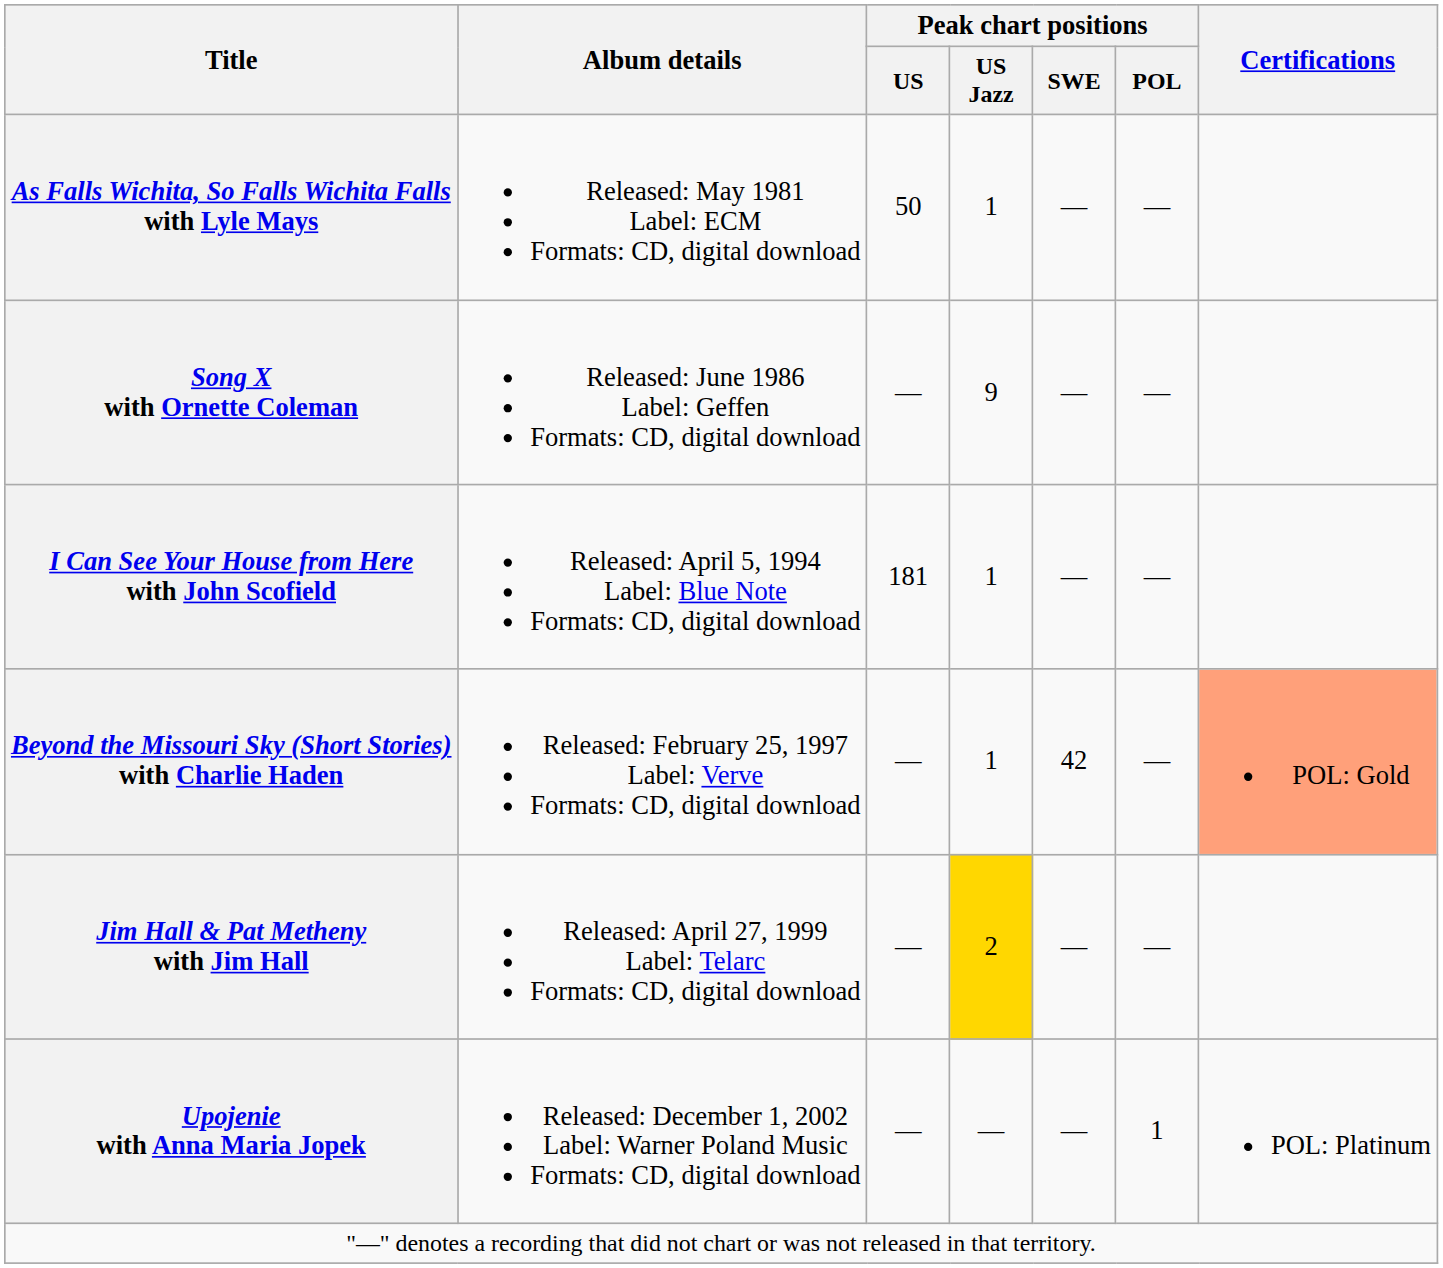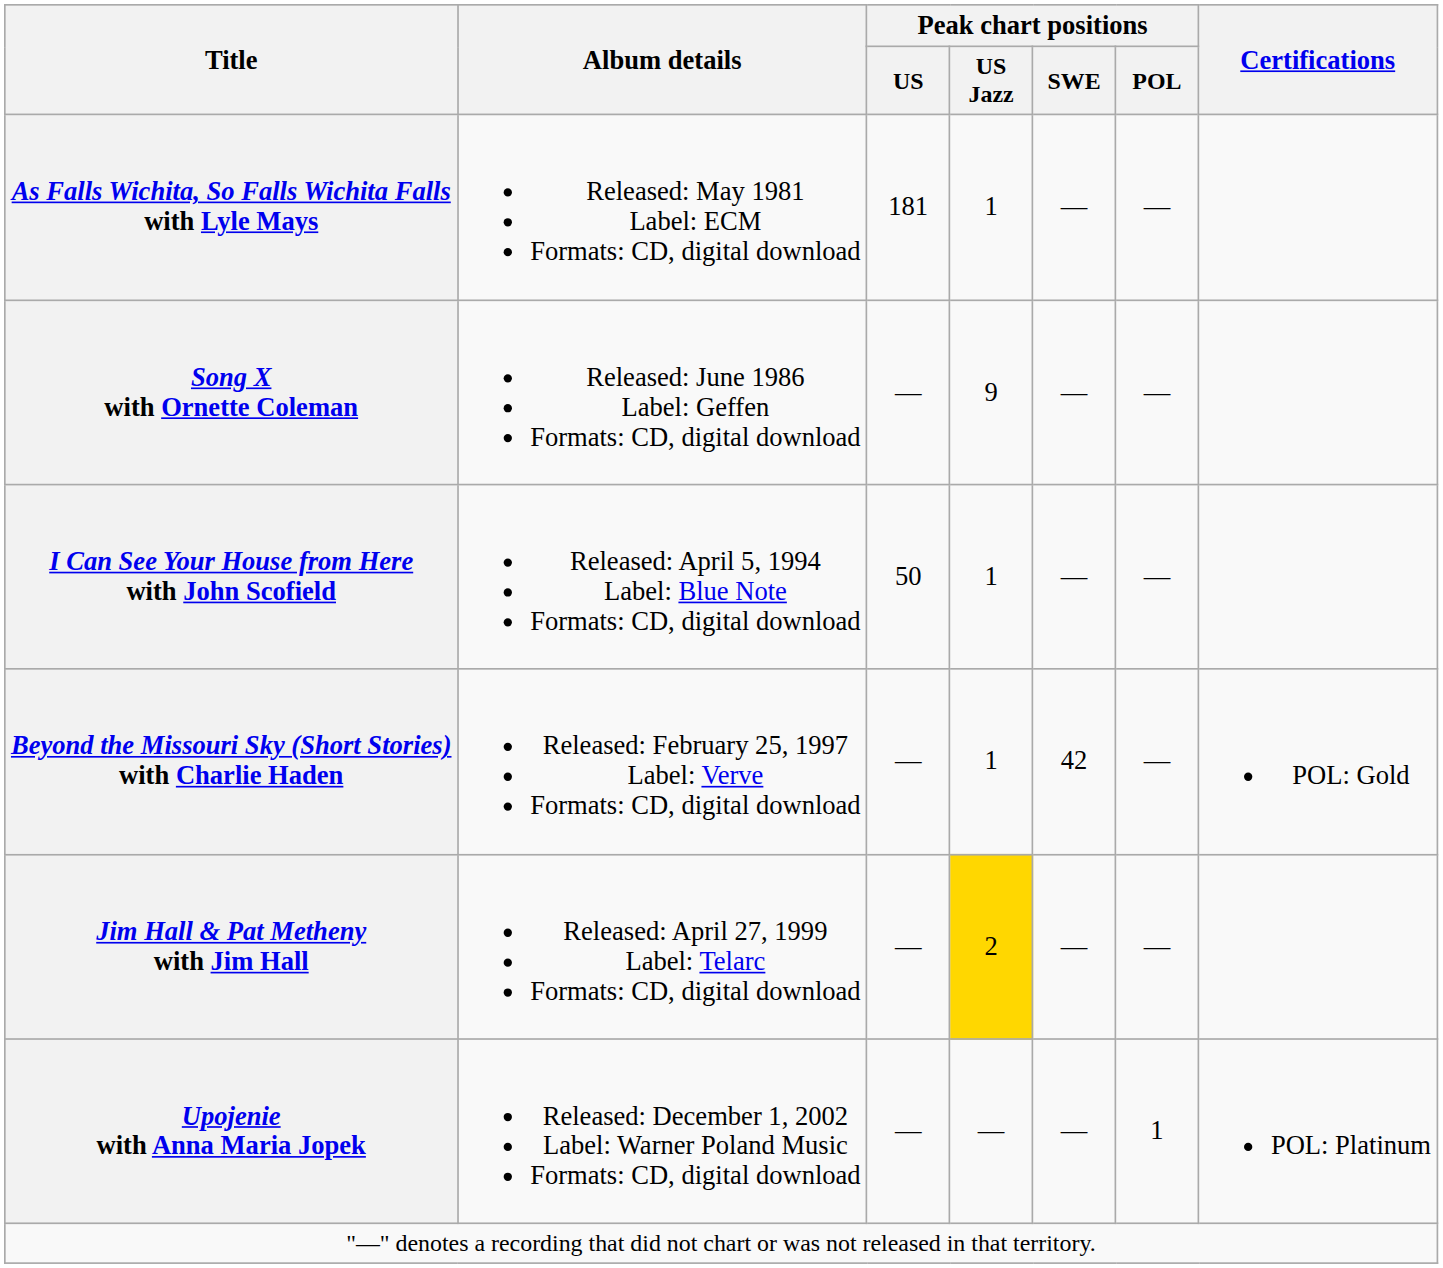As Falls Wichita, So Falls Wichita Falls with Lyle Mays | Peak chart positions / US: 50 -> 181
I Can See Your House from Here with John Scofield | Peak chart positions / US: 181 -> 50
Beyond the Missouri Sky (Short Stories) with Charlie Haden | Certifications: lightsalmon background -> no background
